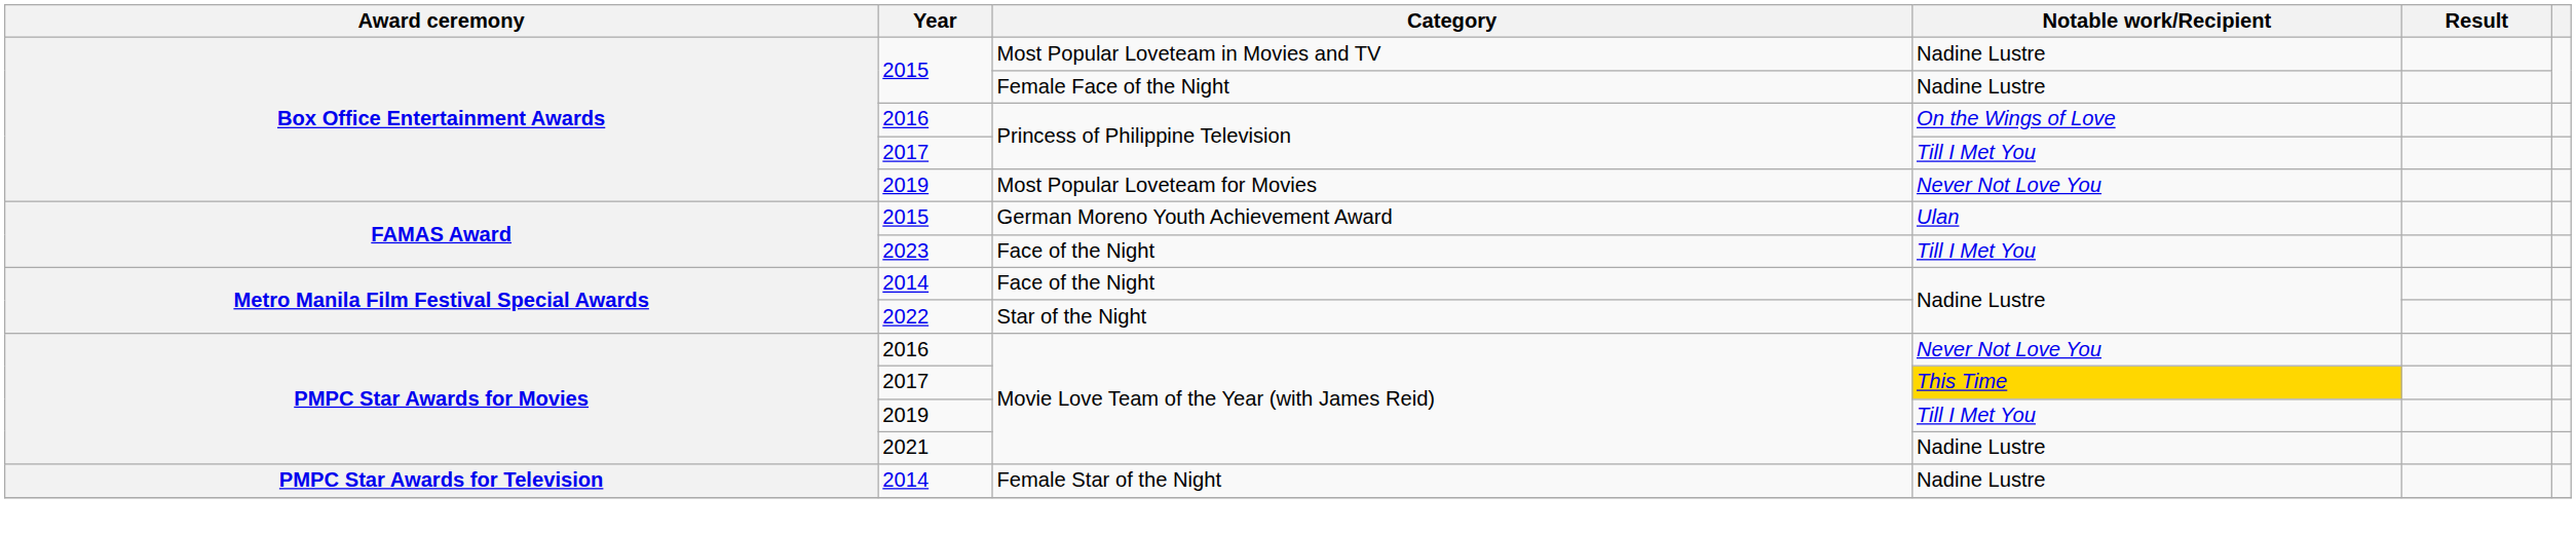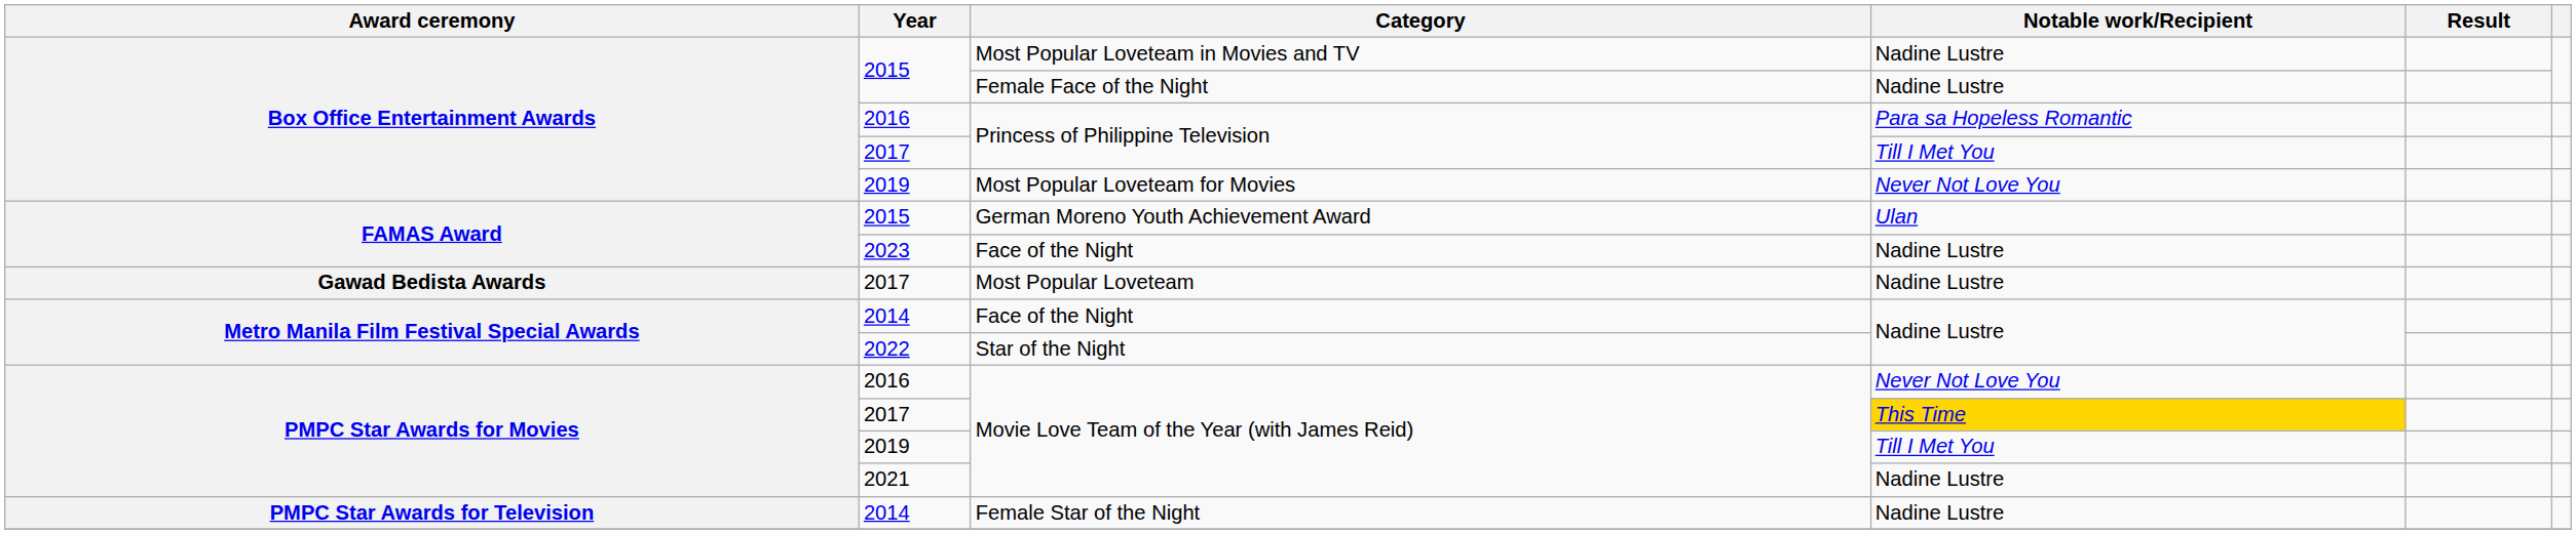2016 / Princess of Philippine Television | Notable work/Recipient: On the Wings of Love -> Para sa Hopeless Romantic
2023 / Face of the Night | Notable work/Recipient: Till I Met You -> Nadine Lustre
+ row: Gawad Bedista Awards | 2017 | Most Popular Loveteam | Nadine Lustre
